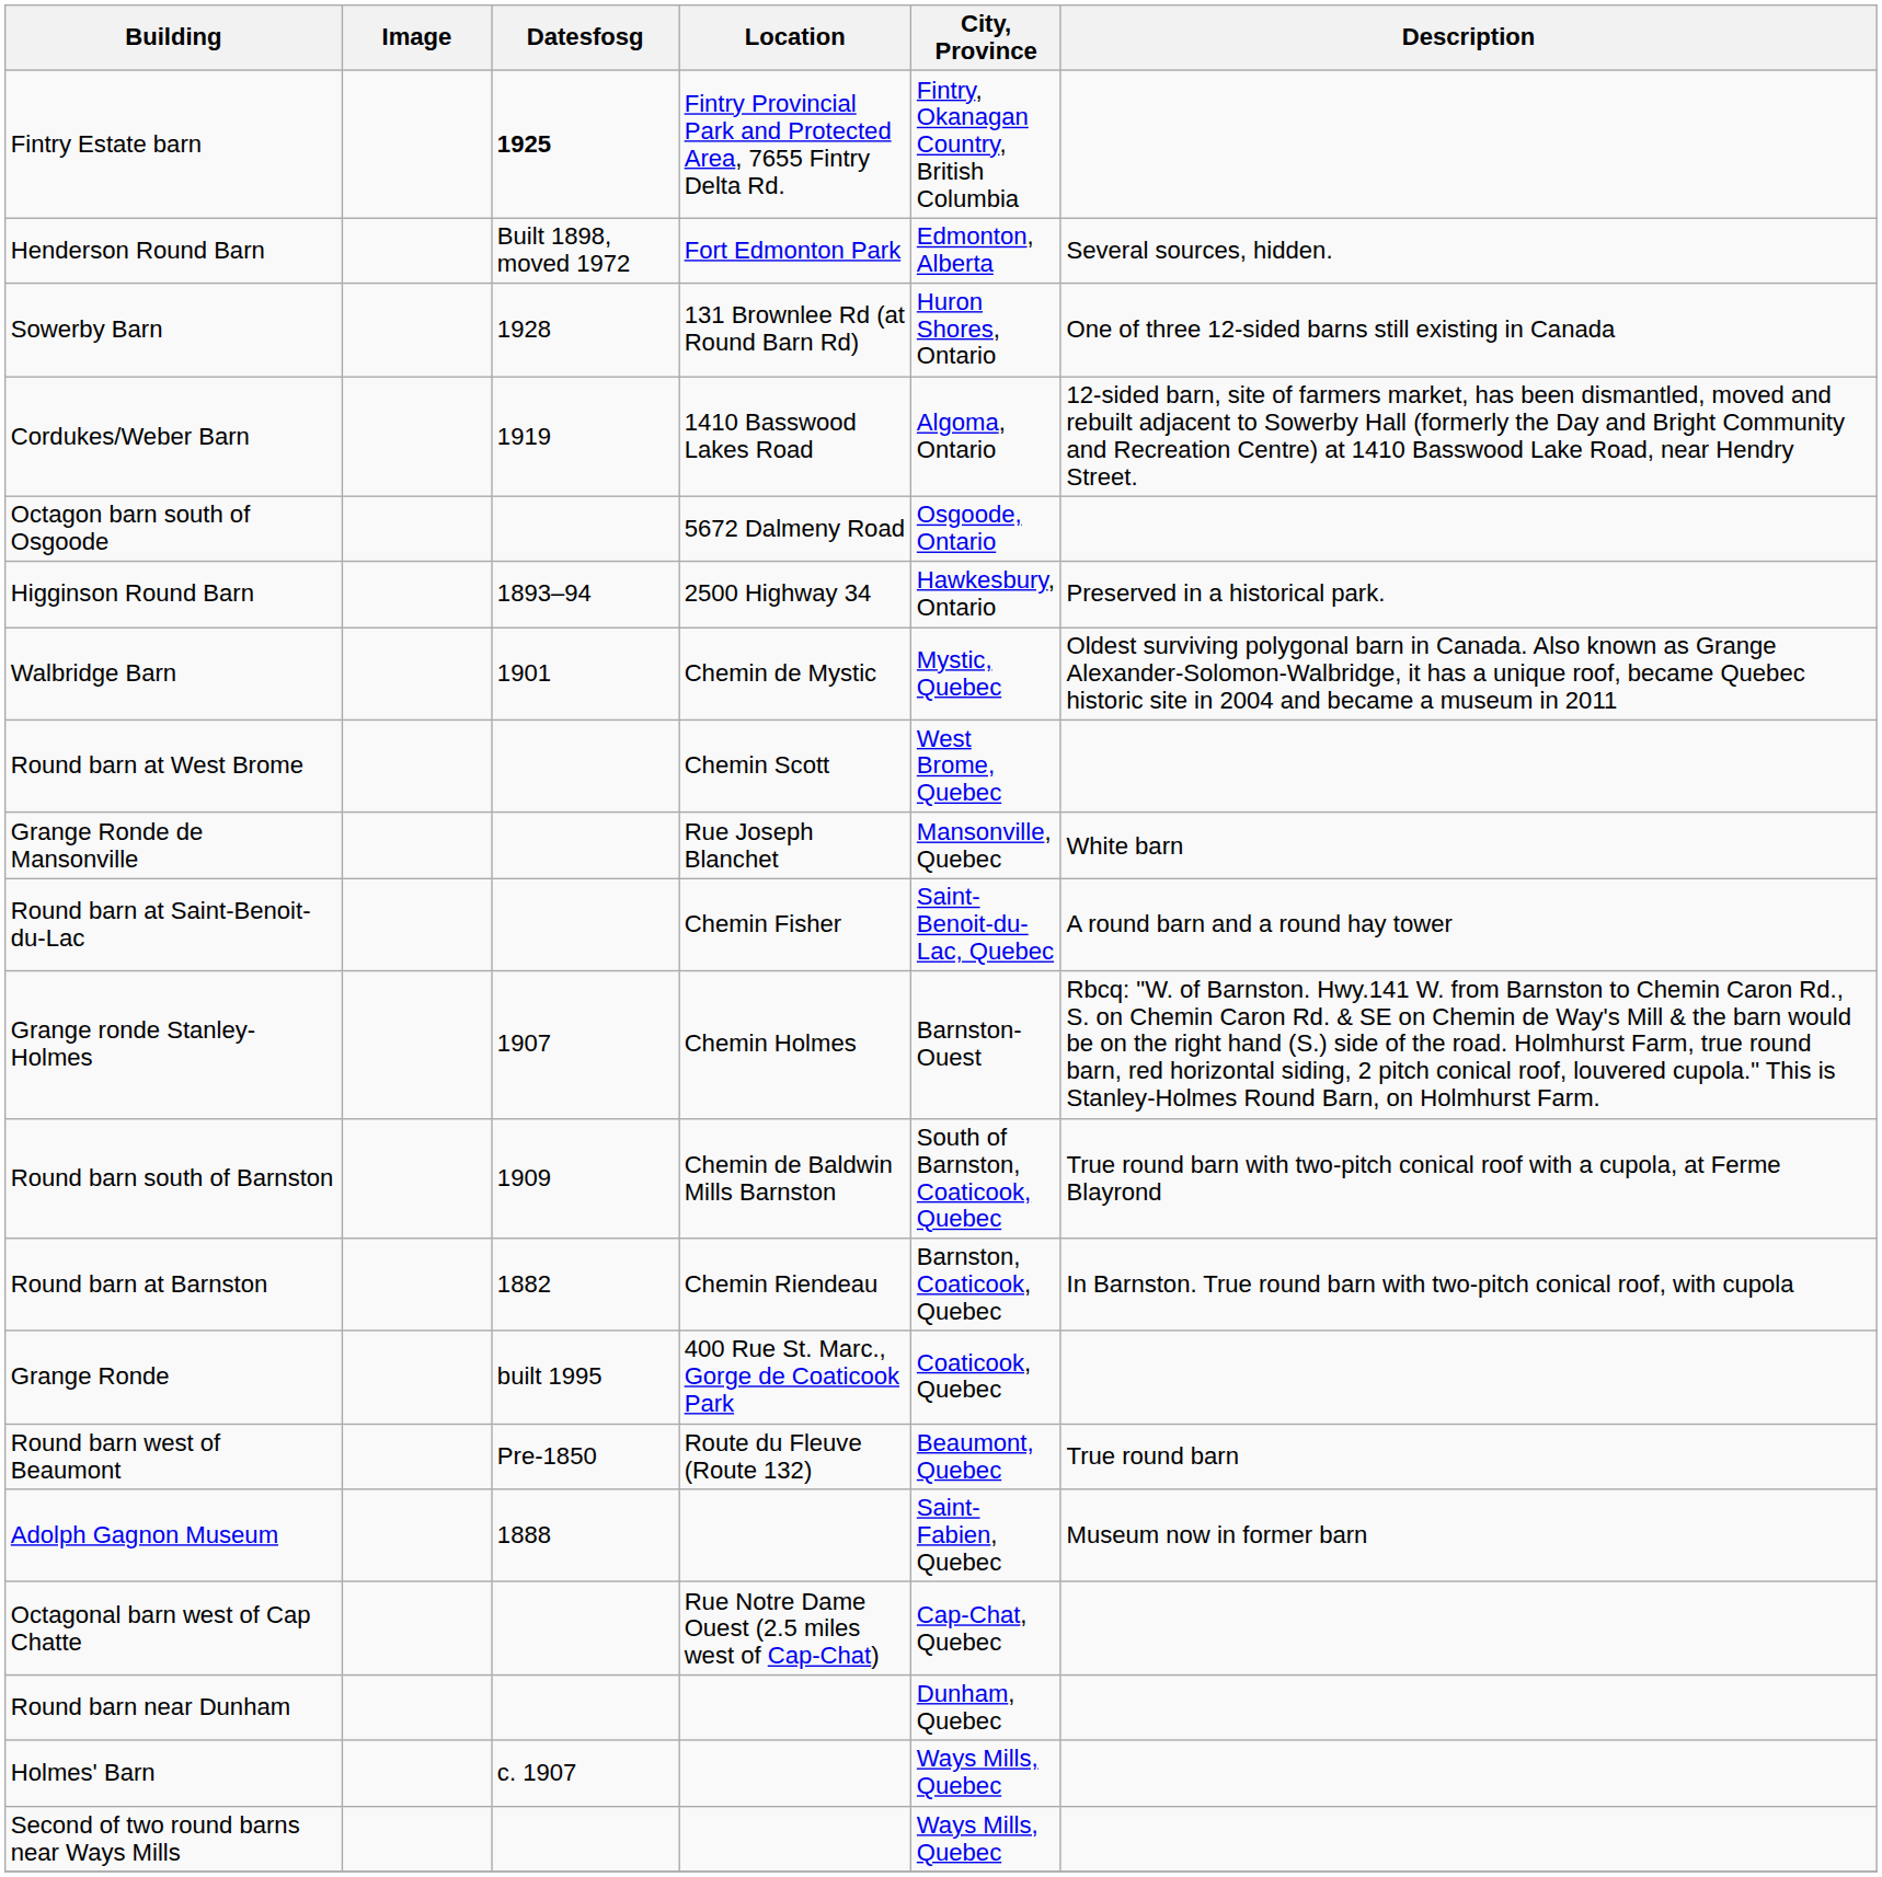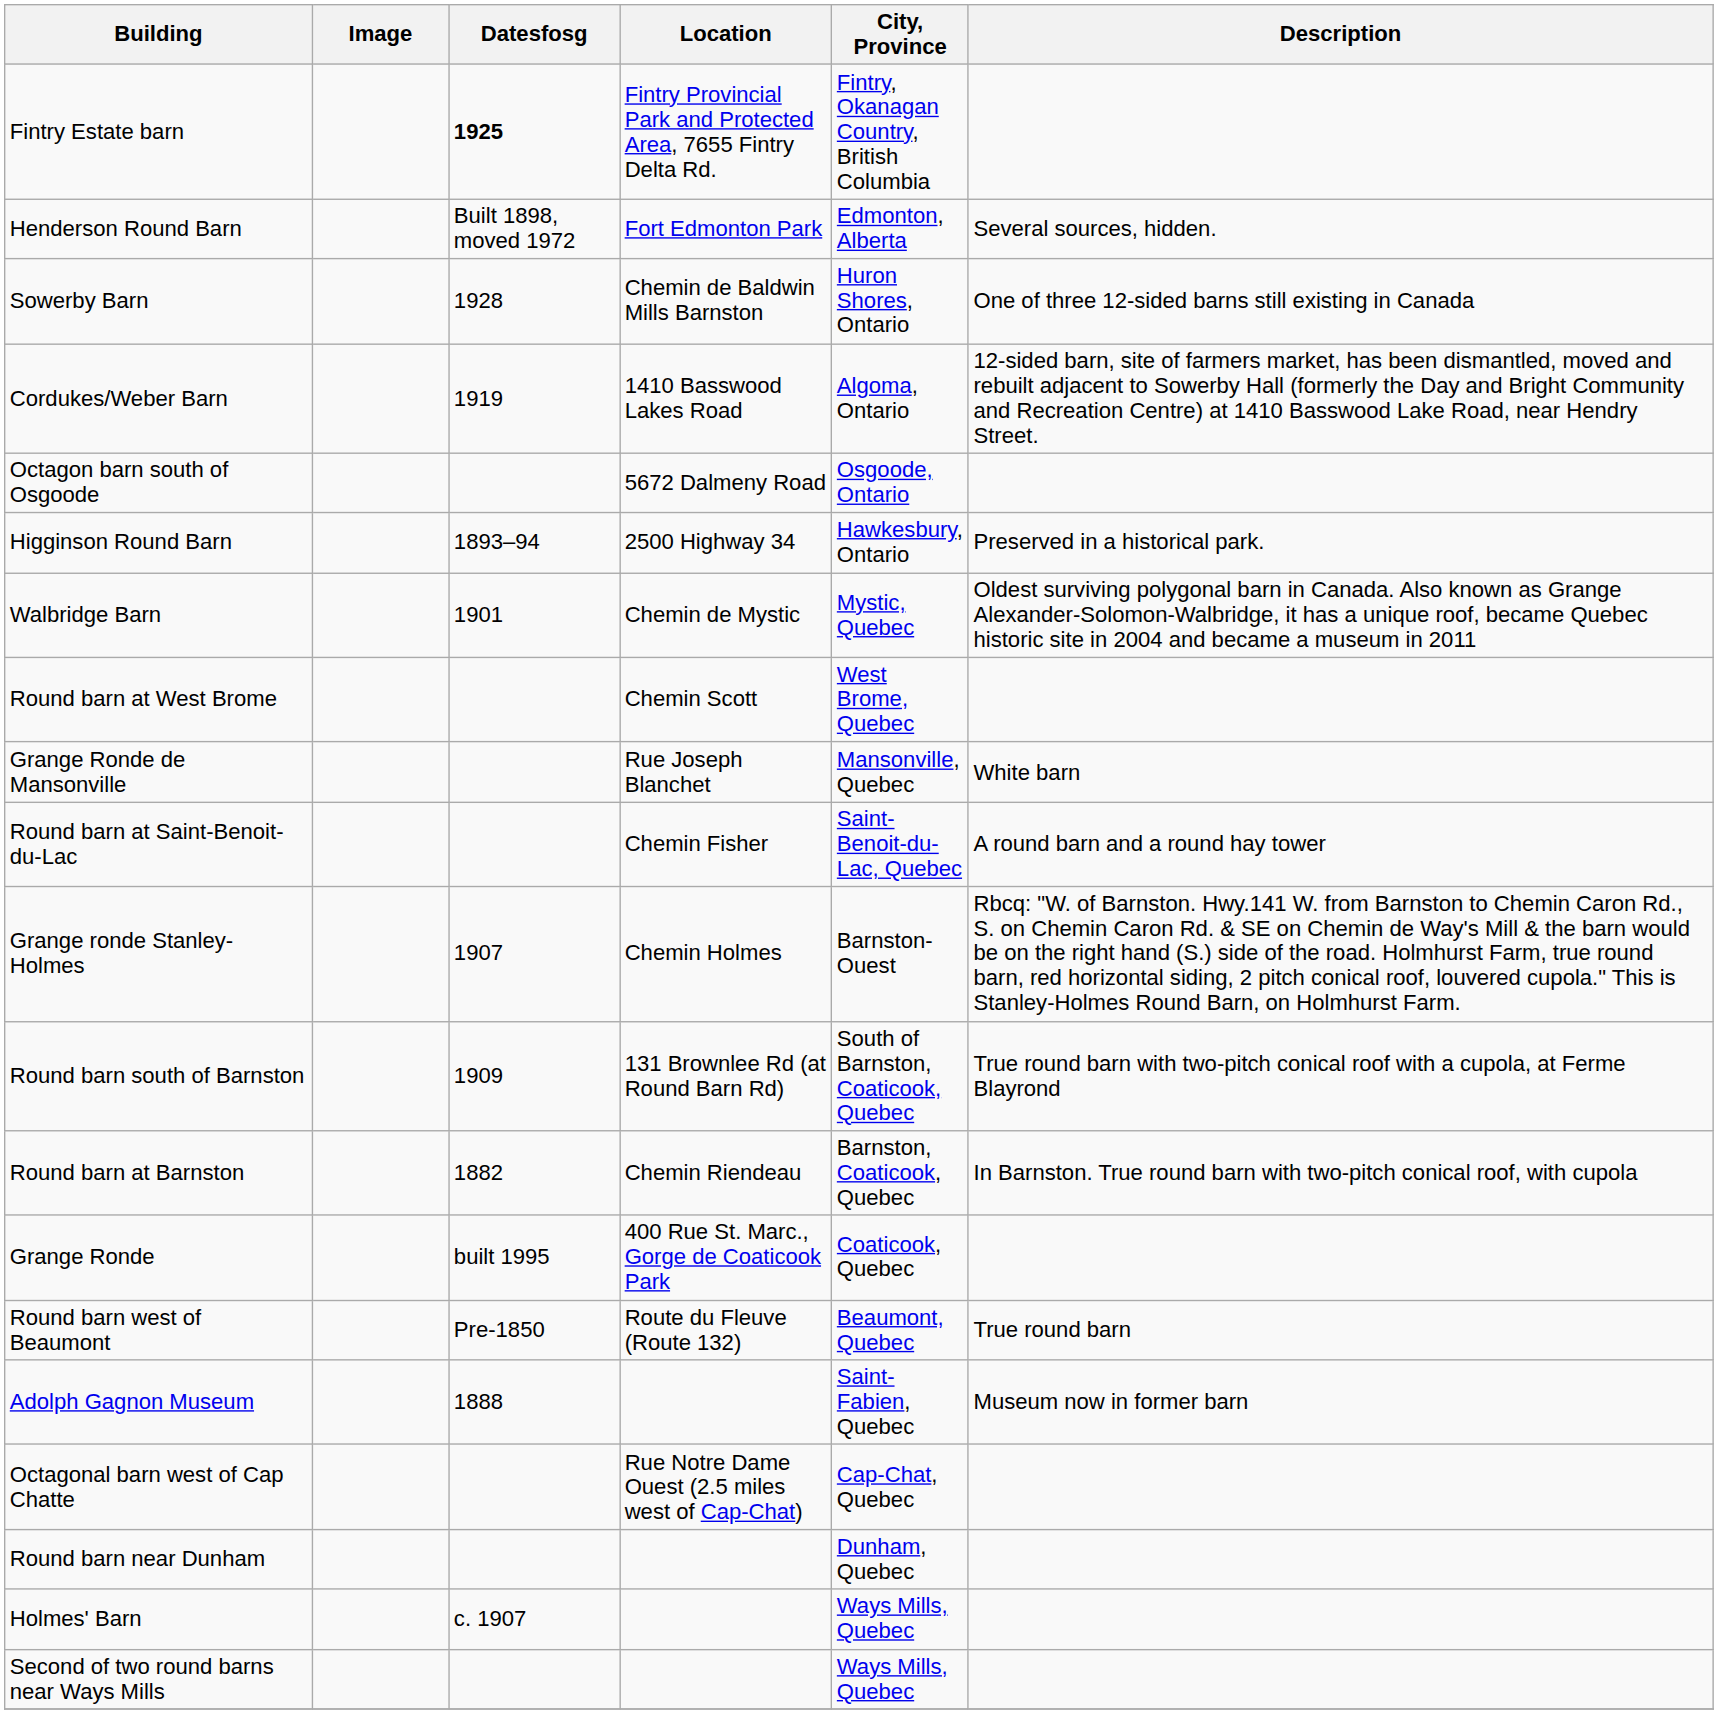Sowerby Barn | Location: 131 Brownlee Rd (at Round Barn Rd) -> Chemin de Baldwin Mills Barnston
Round barn south of Barnston | Location: Chemin de Baldwin Mills Barnston -> 131 Brownlee Rd (at Round Barn Rd)
